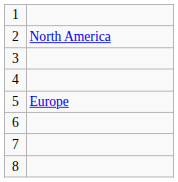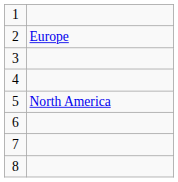2 | column 2: North America -> Europe
5 | column 2: Europe -> North America
